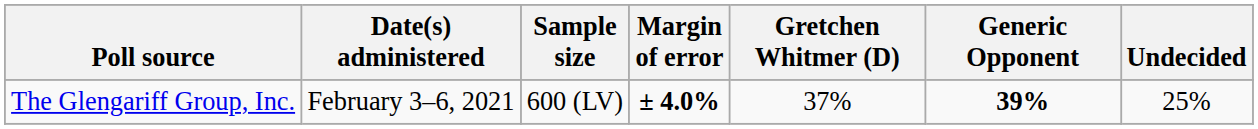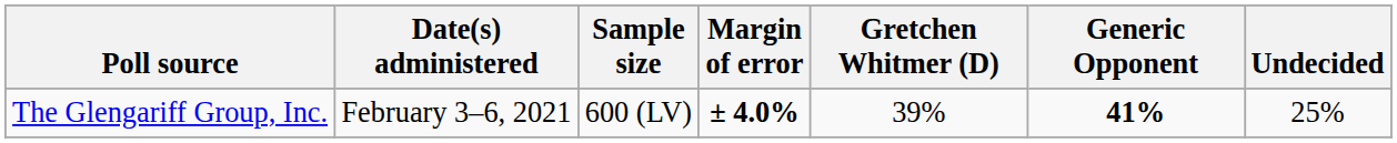The Glengariff Group, Inc. | Gretchen Whitmer (D): 37% -> 39%
The Glengariff Group, Inc. | Generic Opponent: 39% -> 41%
